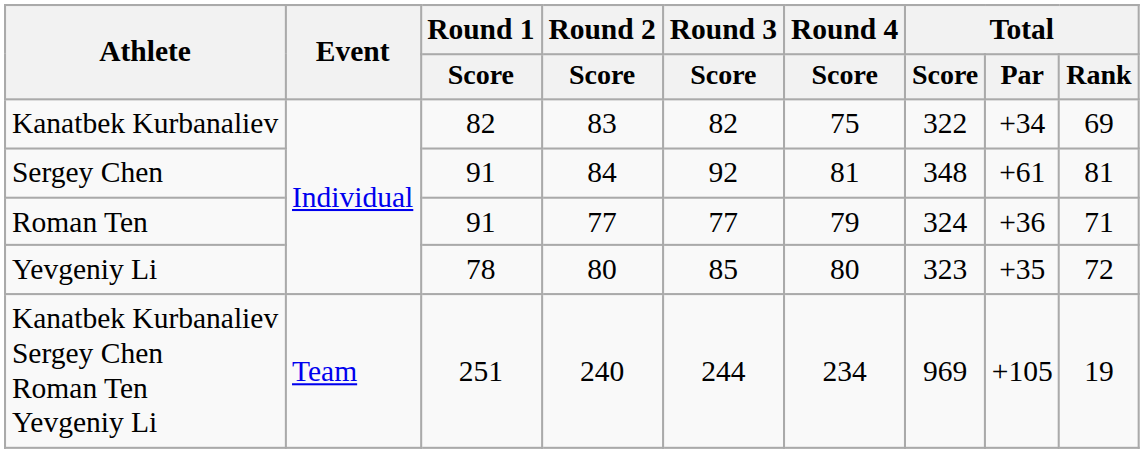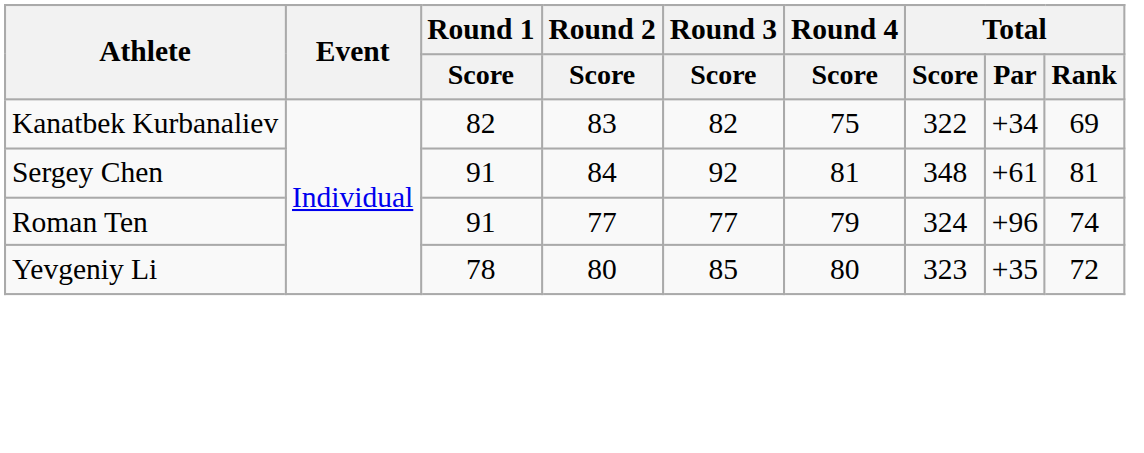Roman Ten | Total / Par: +36 -> +96
Roman Ten | Total / Rank: 71 -> 74
- row: Kanatbek Kurbanaliev Sergey Chen Roman Ten Yevgeniy Li | Team | 251 | 240 | 244 | 234 | 969 | +105 | 19
